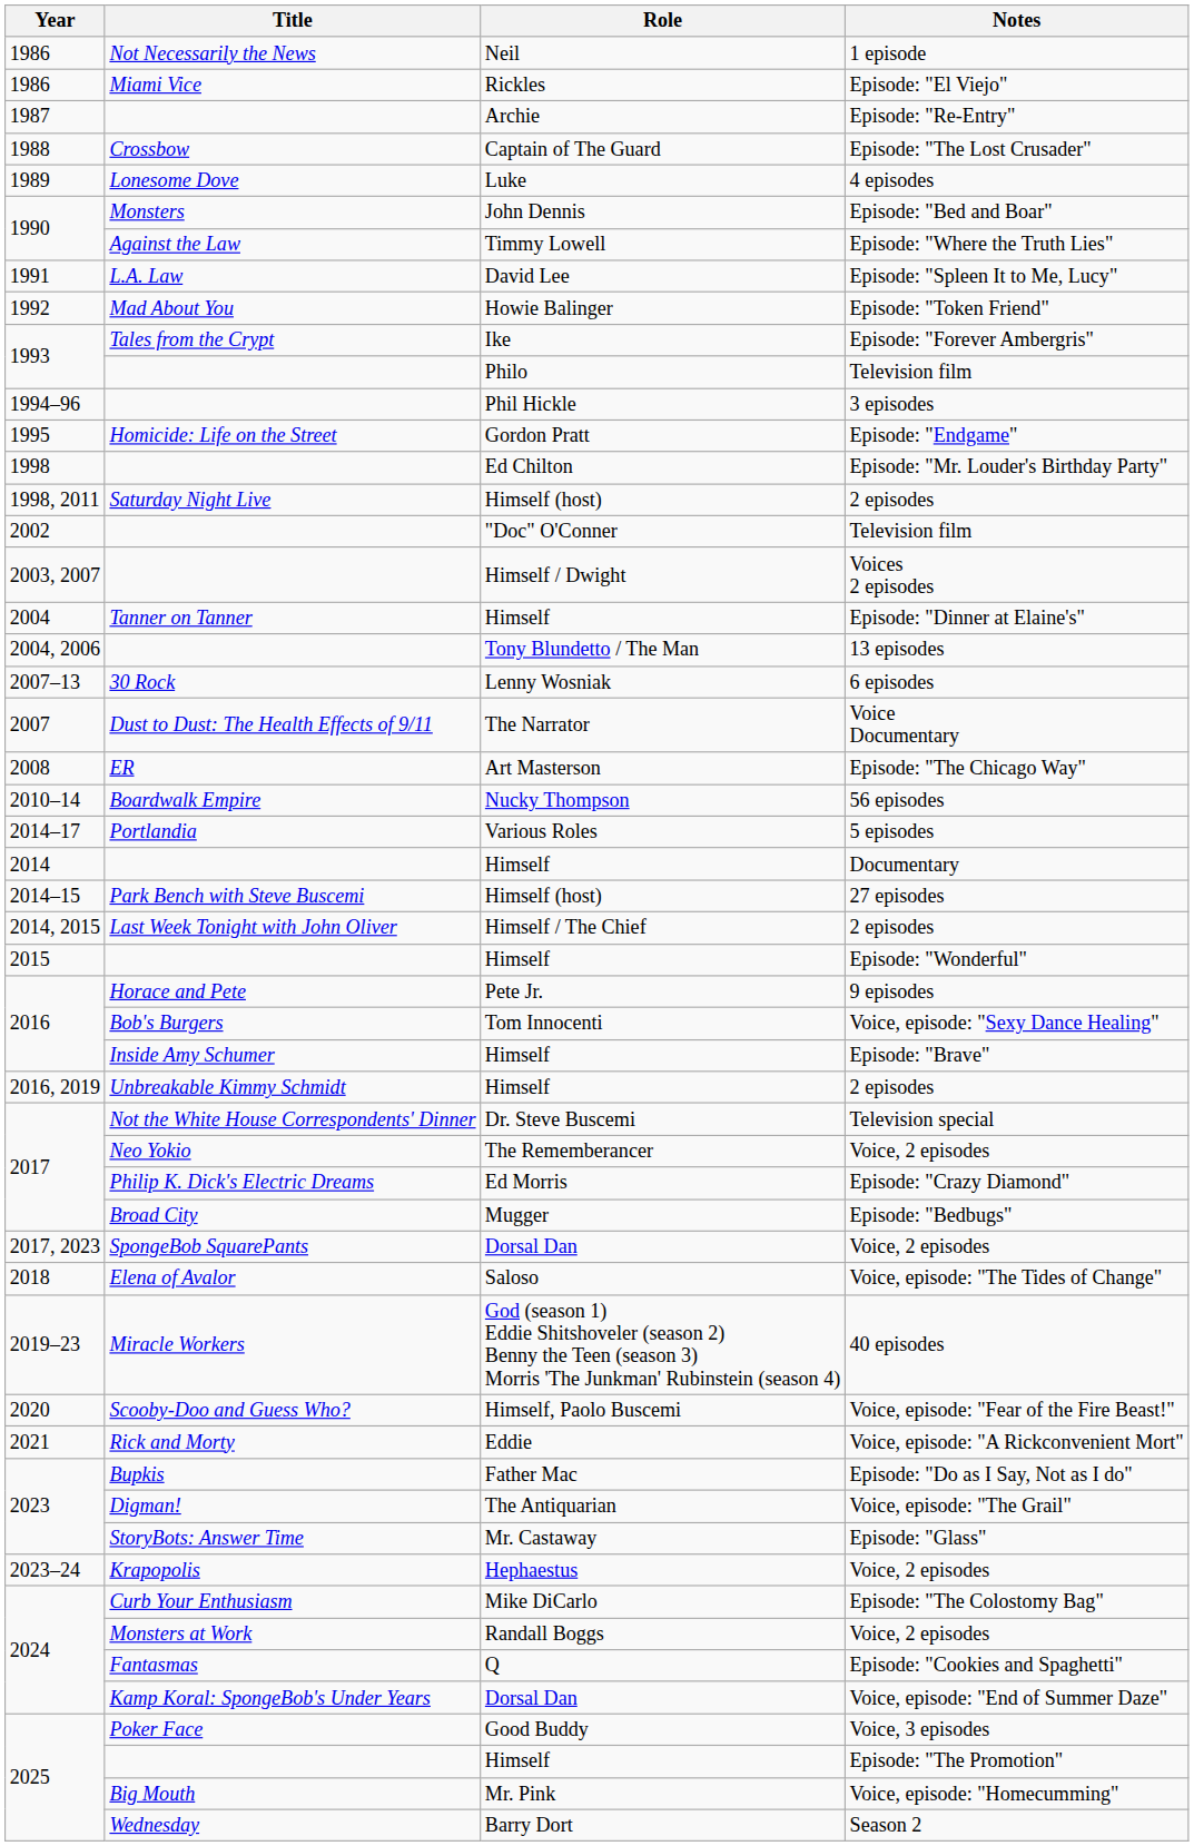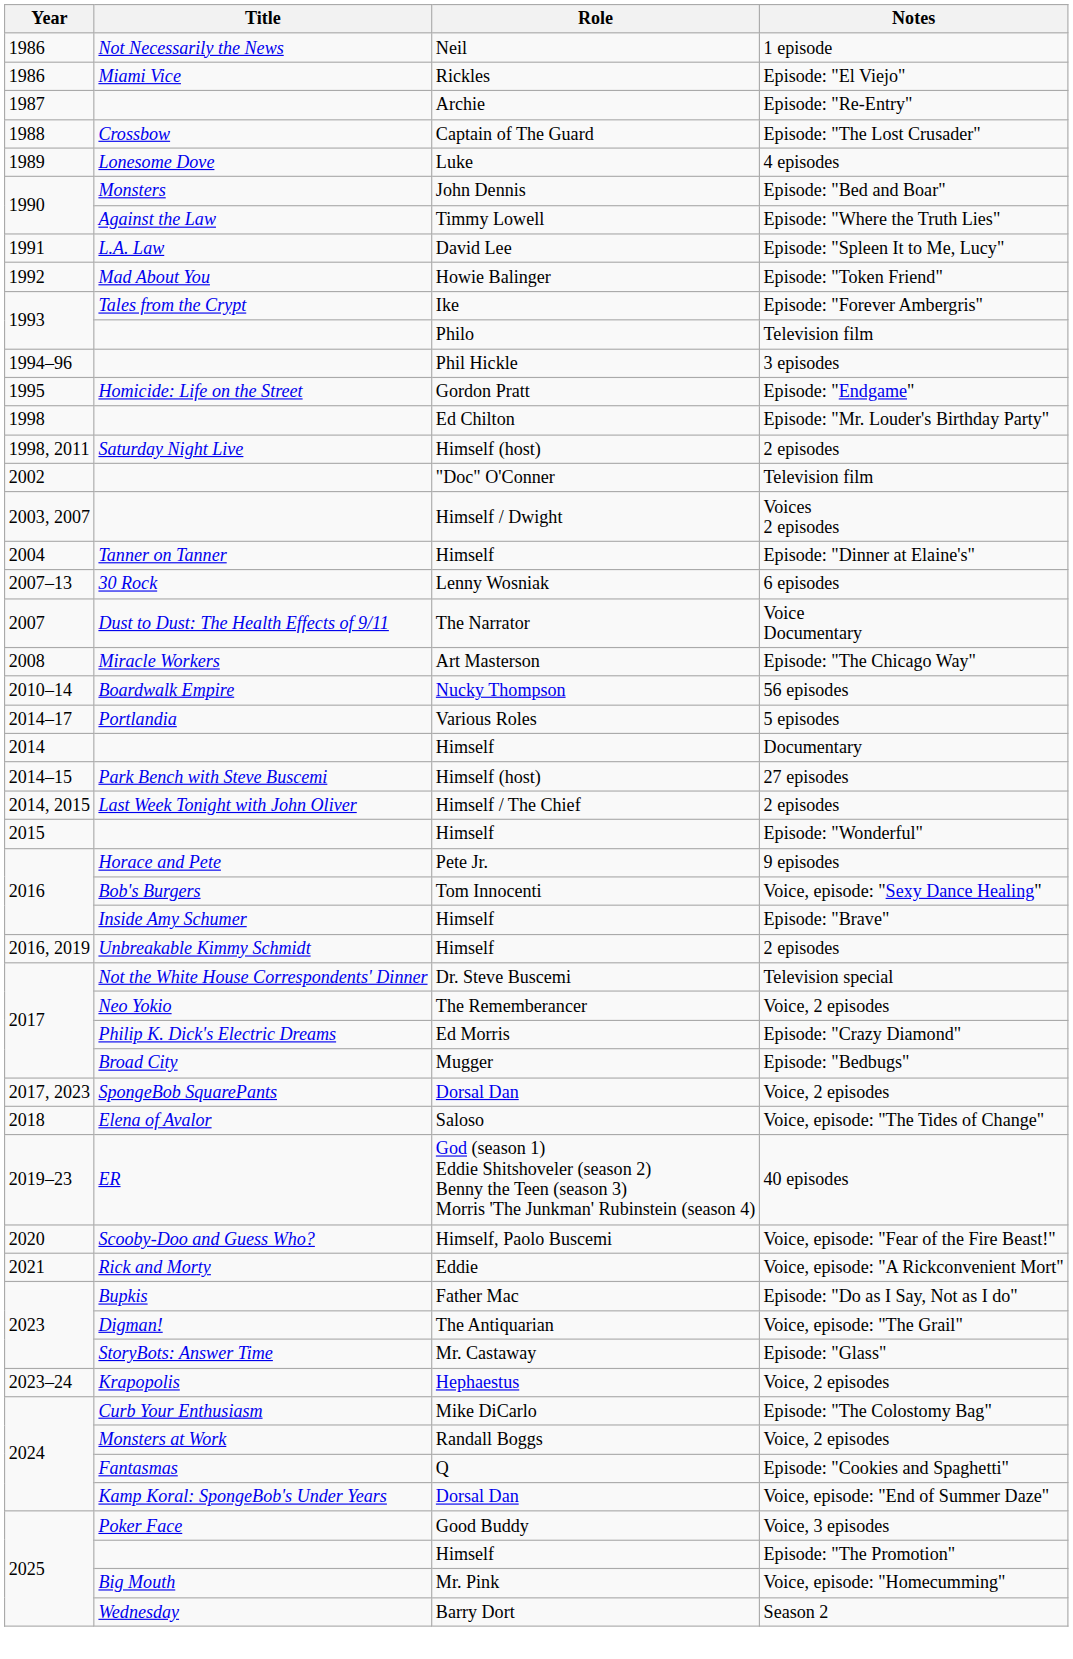- row: 2004, 2006 | Tony Blundetto / The Man | 13 episodes
Episode: "The Chicago Way" | Title: ER -> Miracle Workers
40 episodes | Title: Miracle Workers -> ER
